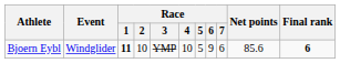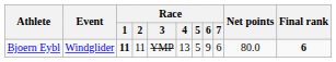Bjoern Eybl | Race / 2: 10 -> 11
Bjoern Eybl | Race / 4: 10 -> 13
Bjoern Eybl | Net points: 85.6 -> 80.0
